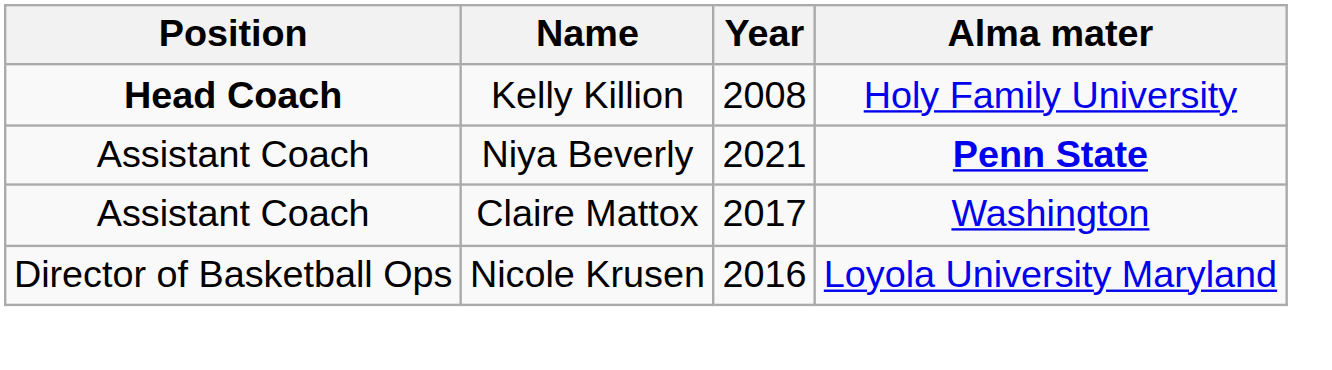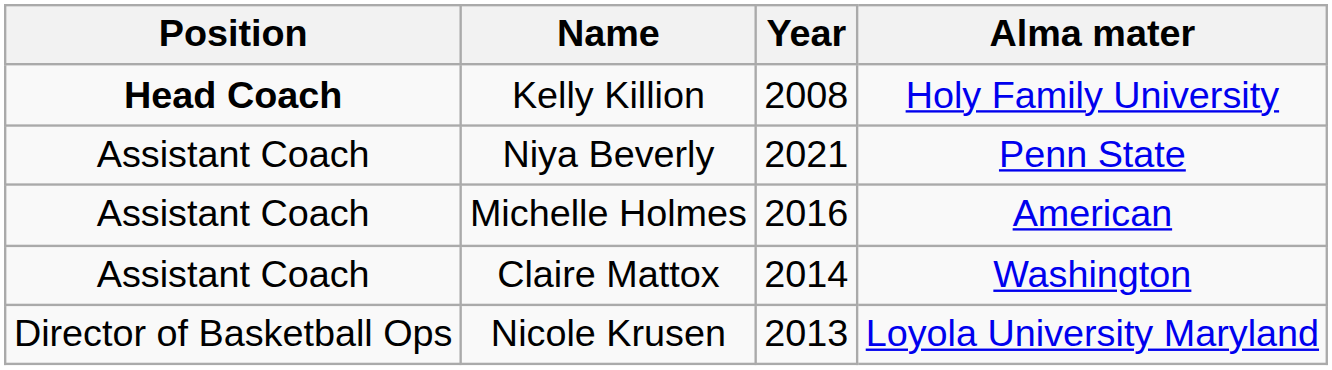Niya Beverly | Alma mater: bold -> normal
+ row: Assistant Coach | Michelle Holmes | 2016 | American
Claire Mattox | Year: 2017 -> 2014
Nicole Krusen | Year: 2016 -> 2013
